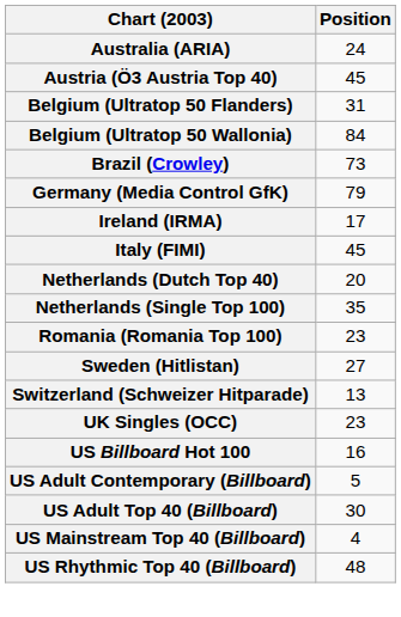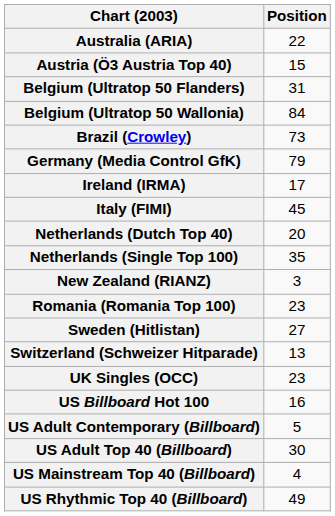Australia (ARIA) | Position: 24 -> 22
Austria (Ö3 Austria Top 40) | Position: 45 -> 15
+ row: New Zealand (RIANZ) | 3
US Rhythmic Top 40 (Billboard) | Position: 48 -> 49
